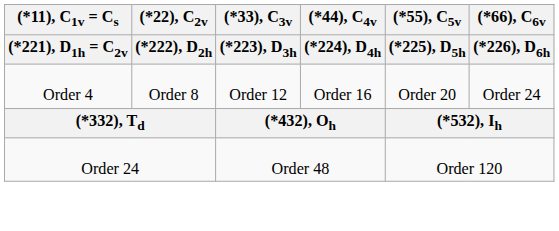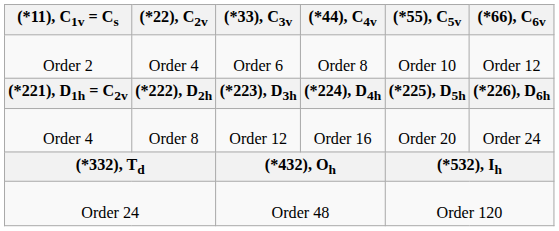+ row: Order 2 | Order 4 | Order 6 | Order 8 | Order 10 | Order 12
